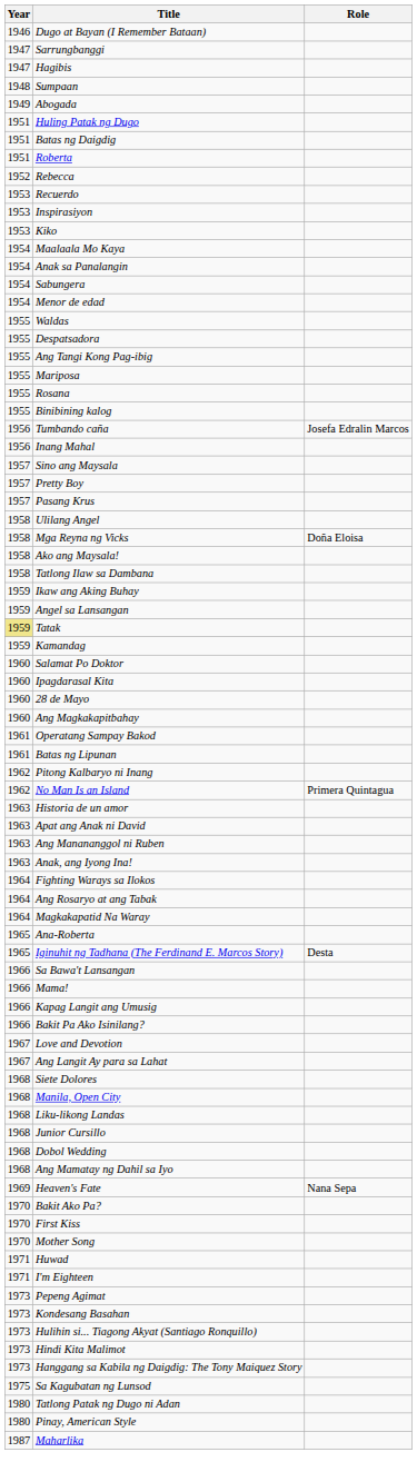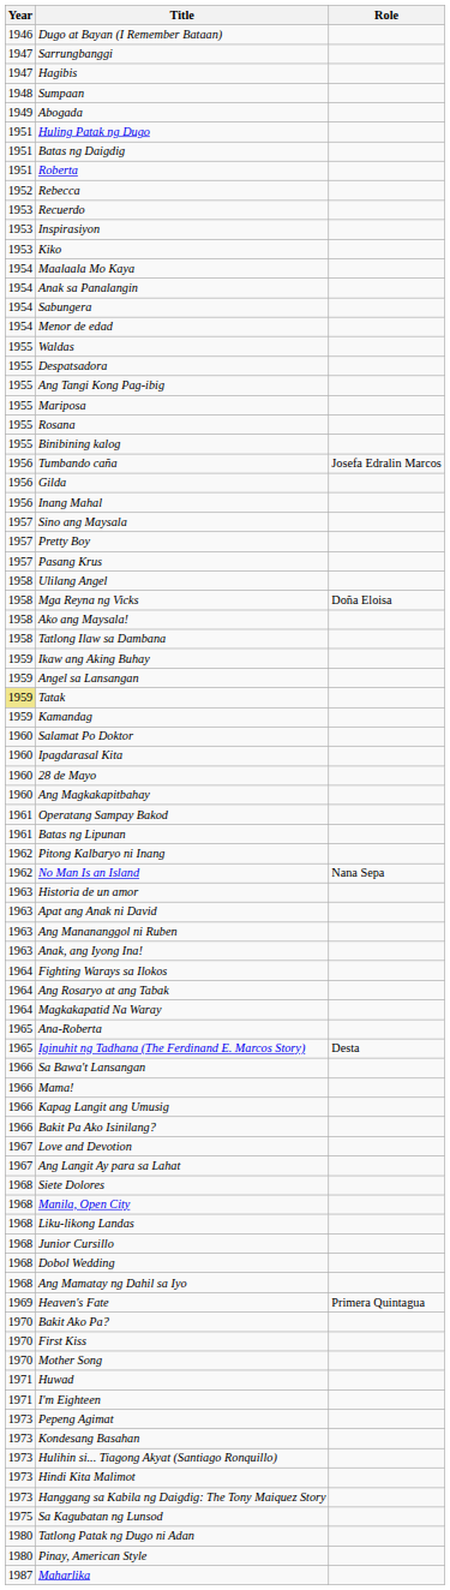+ row: 1956 | Gilda
No Man Is an Island | Role: Primera Quintagua -> Nana Sepa
Heaven's Fate | Role: Nana Sepa -> Primera Quintagua
